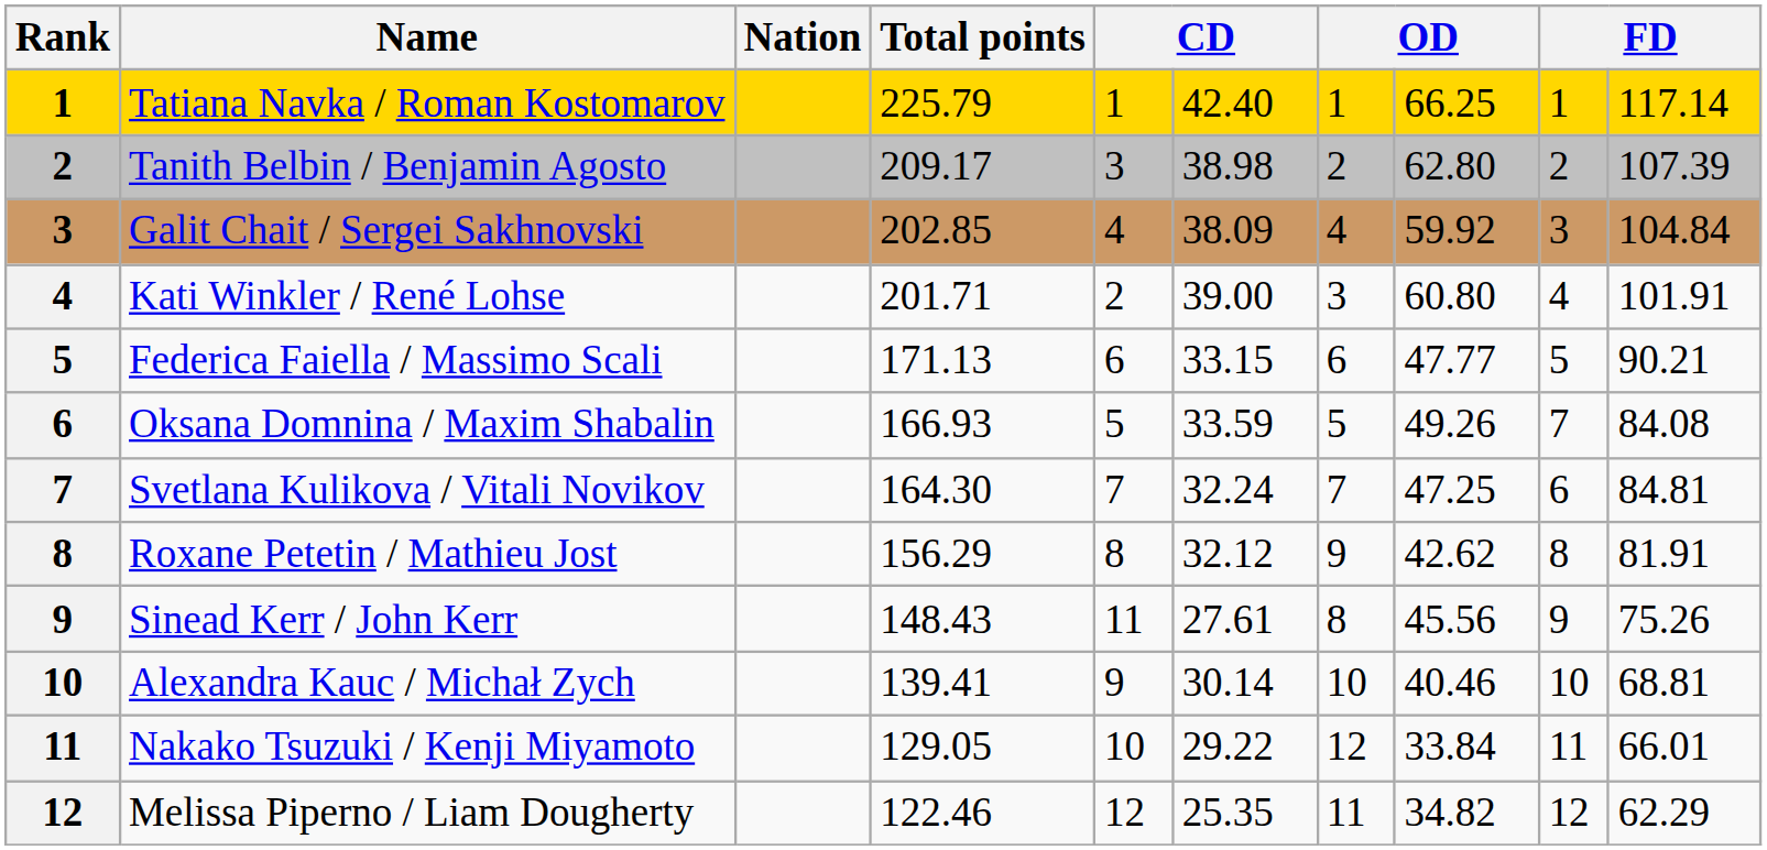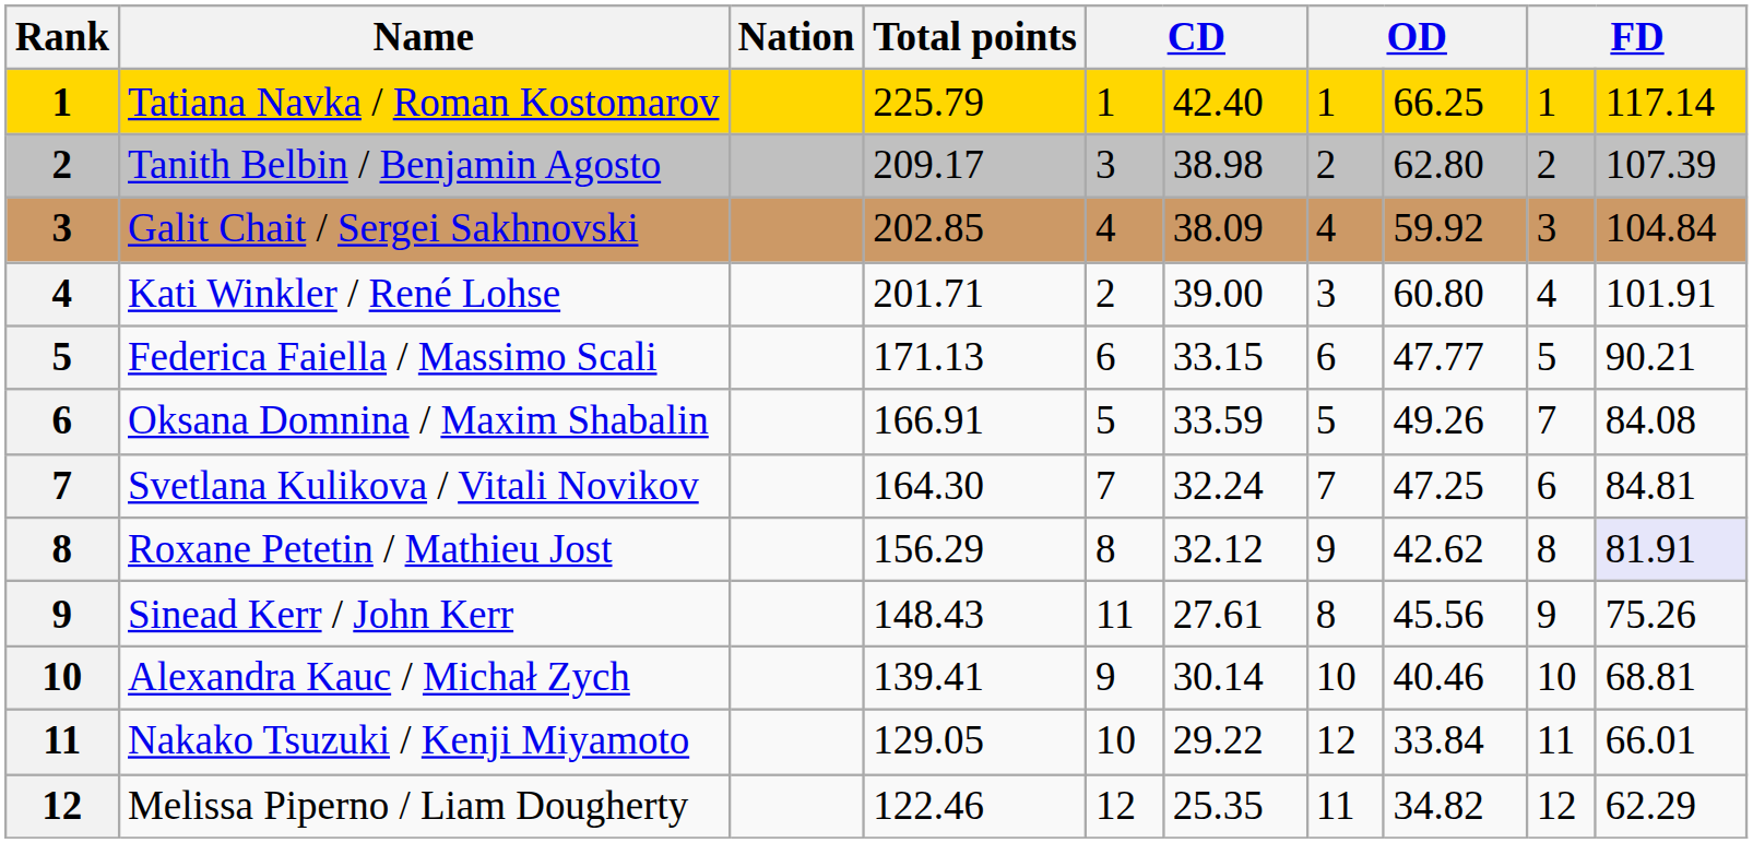Oksana Domnina / Maxim Shabalin | Total points: 166.93 -> 166.91
Roxane Petetin / Mathieu Jost | column 10: no background -> lavender background
